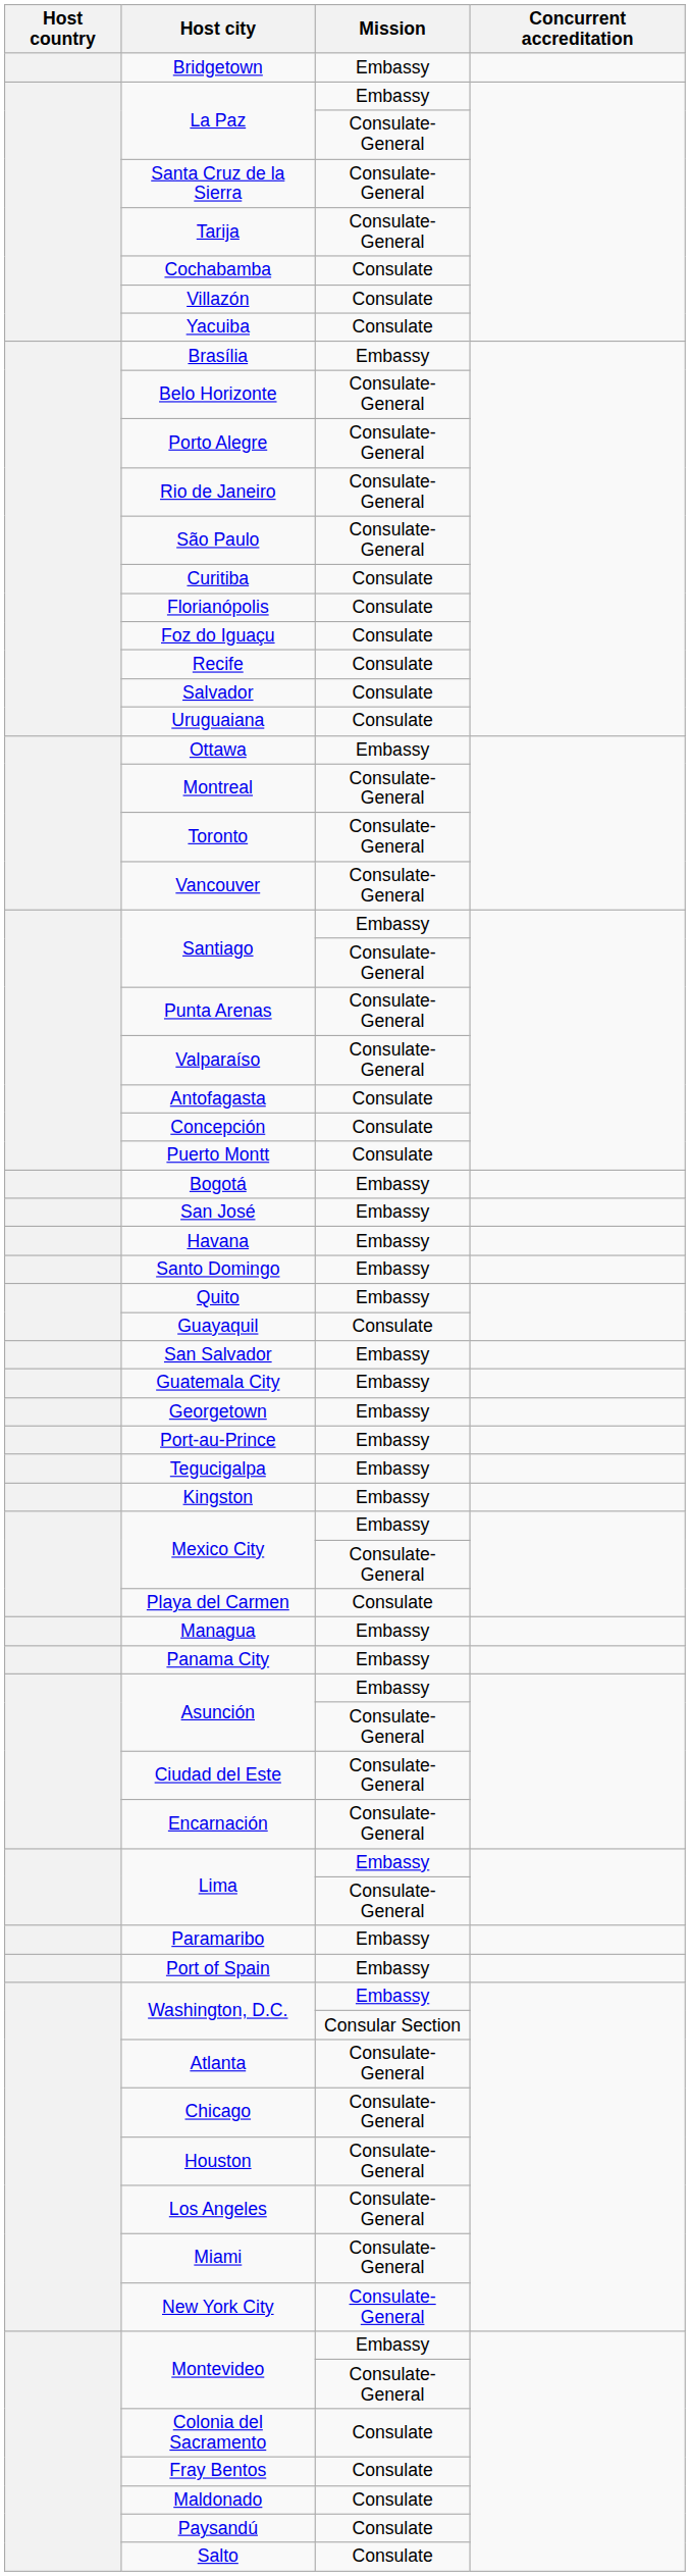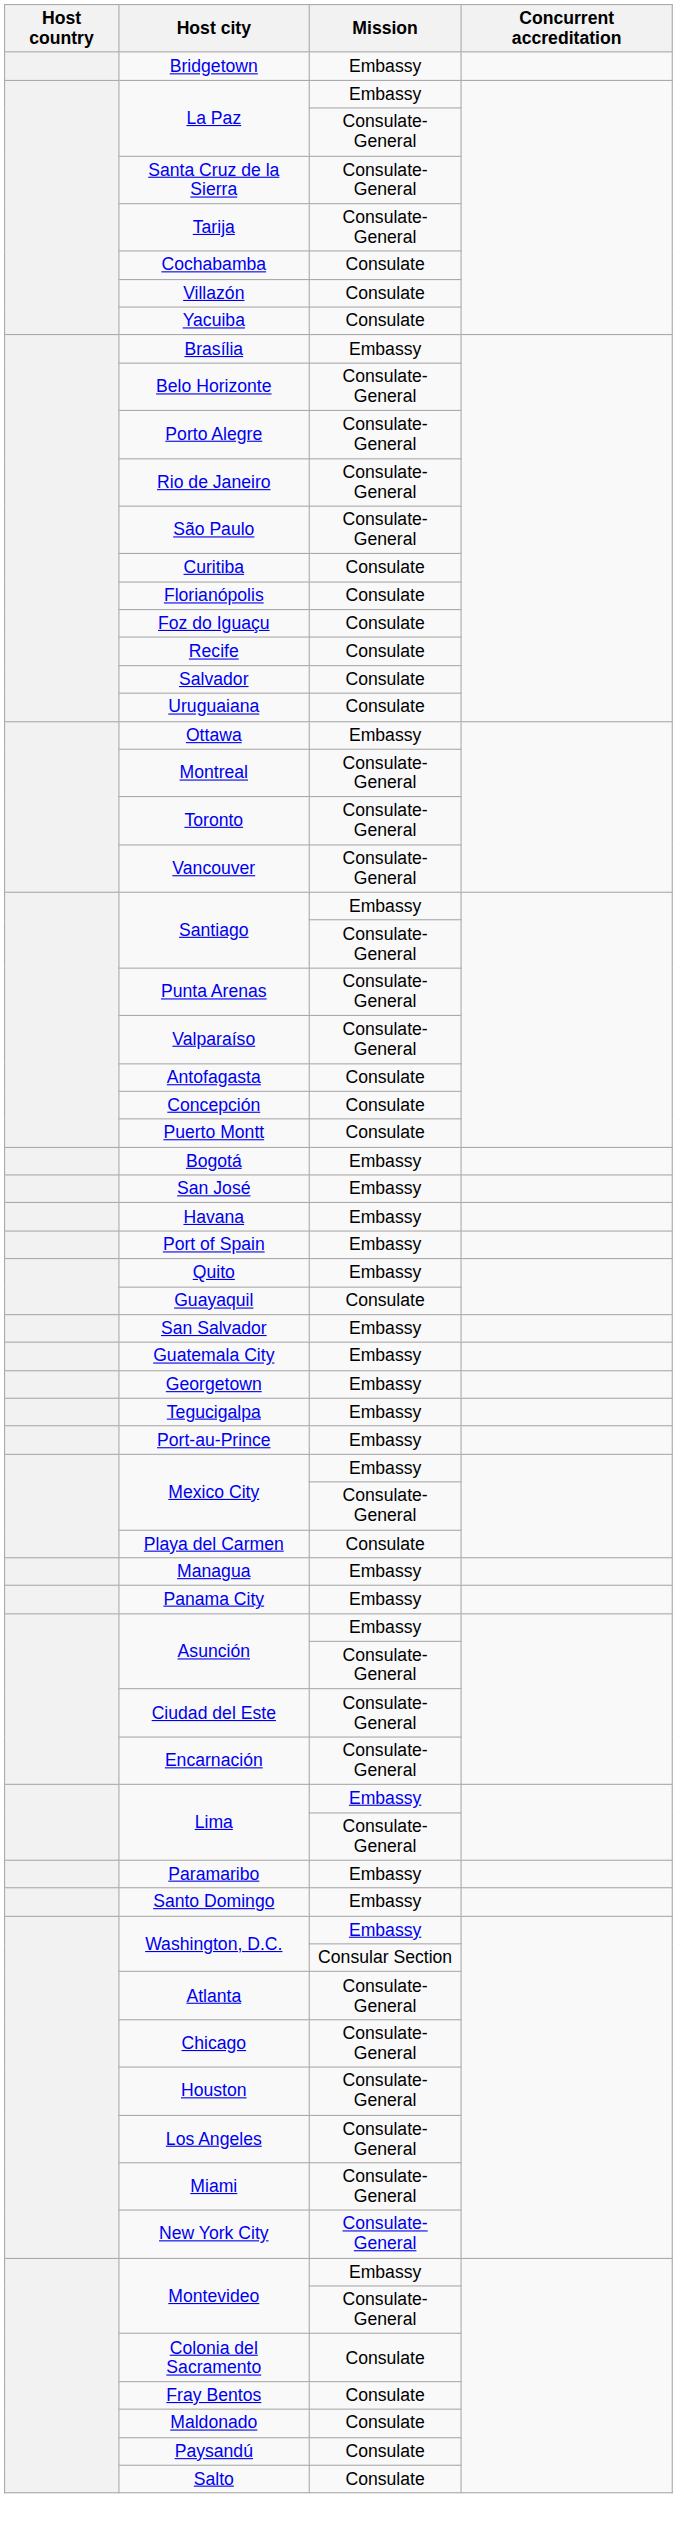rows swapped: Santo Domingo <-> Port of Spain
rows swapped: Port-au-Prince <-> Tegucigalpa
- row: Kingston | Embassy
